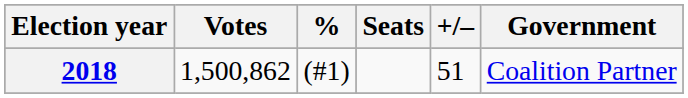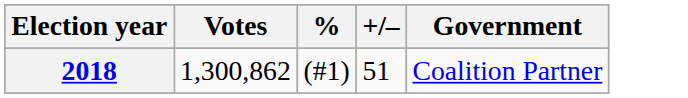- column: Seats
2018 | Votes: 1,500,862 -> 1,300,862
